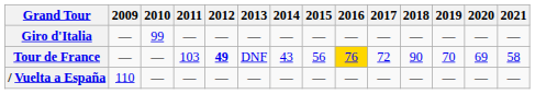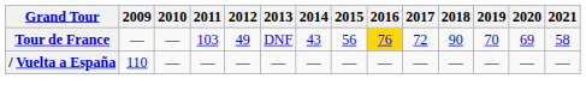- row: Giro d'Italia | — | 99 | — | — | — | — | — | — | — | — | — | — | —
Tour de France | 2012: bold -> normal
